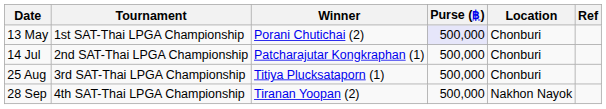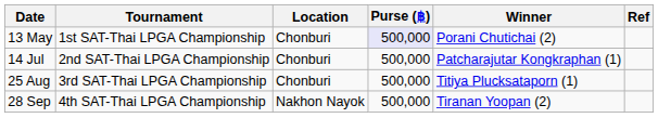columns swapped: Location <-> Winner
